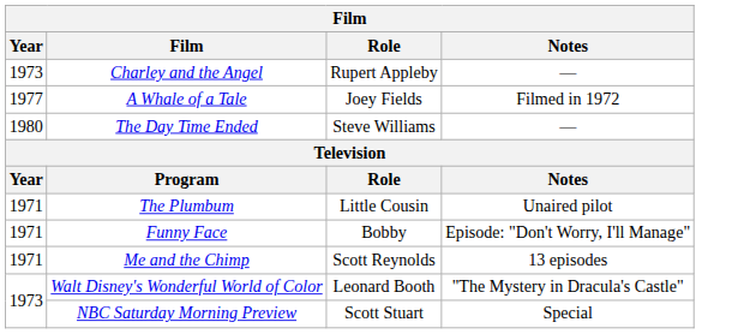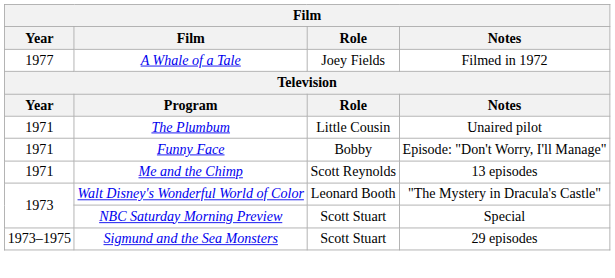- row: 1973 | Charley and the Angel | Rupert Appleby | —
- row: 1980 | The Day Time Ended | Steve Williams | —
+ row: 1973–1975 | Sigmund and the Sea Monsters | Scott Stuart | 29 episodes
